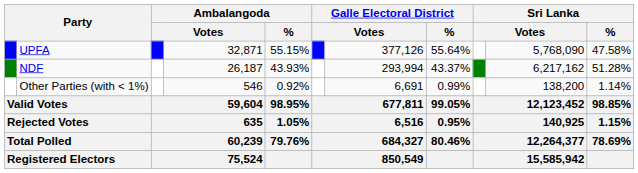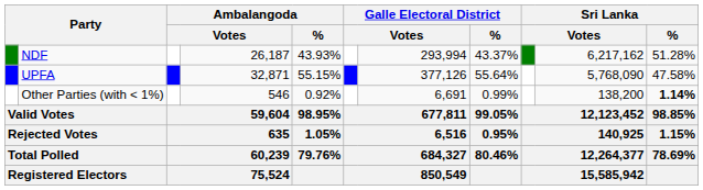rows swapped: UPFA <-> NDF
Other Parties (with < 1%) | Sri Lanka / %: normal -> bold
